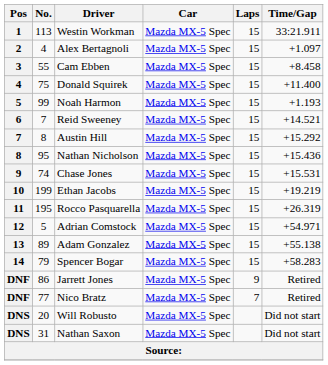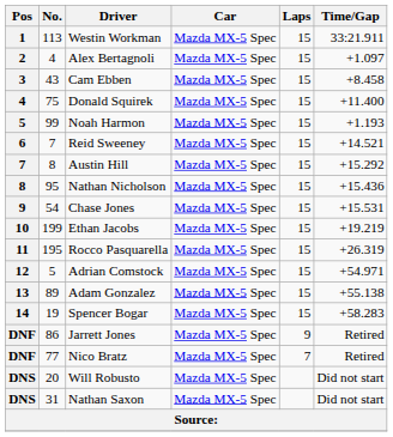Cam Ebben | No.: 55 -> 43
Chase Jones | No.: 74 -> 54
Spencer Bogar | No.: 79 -> 19
